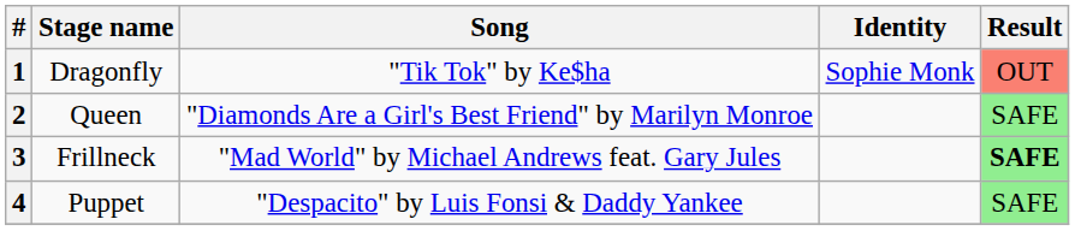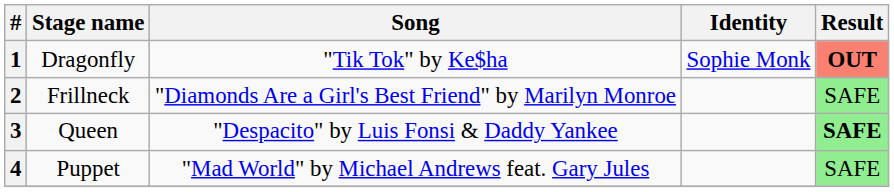1 | Result: normal -> bold
2 | Stage name: Queen -> Frillneck
3 | Stage name: Frillneck -> Queen
3 | Song: "Mad World" by Michael Andrews feat. Gary Jules -> "Despacito" by Luis Fonsi & Daddy Yankee
4 | Song: "Despacito" by Luis Fonsi & Daddy Yankee -> "Mad World" by Michael Andrews feat. Gary Jules
